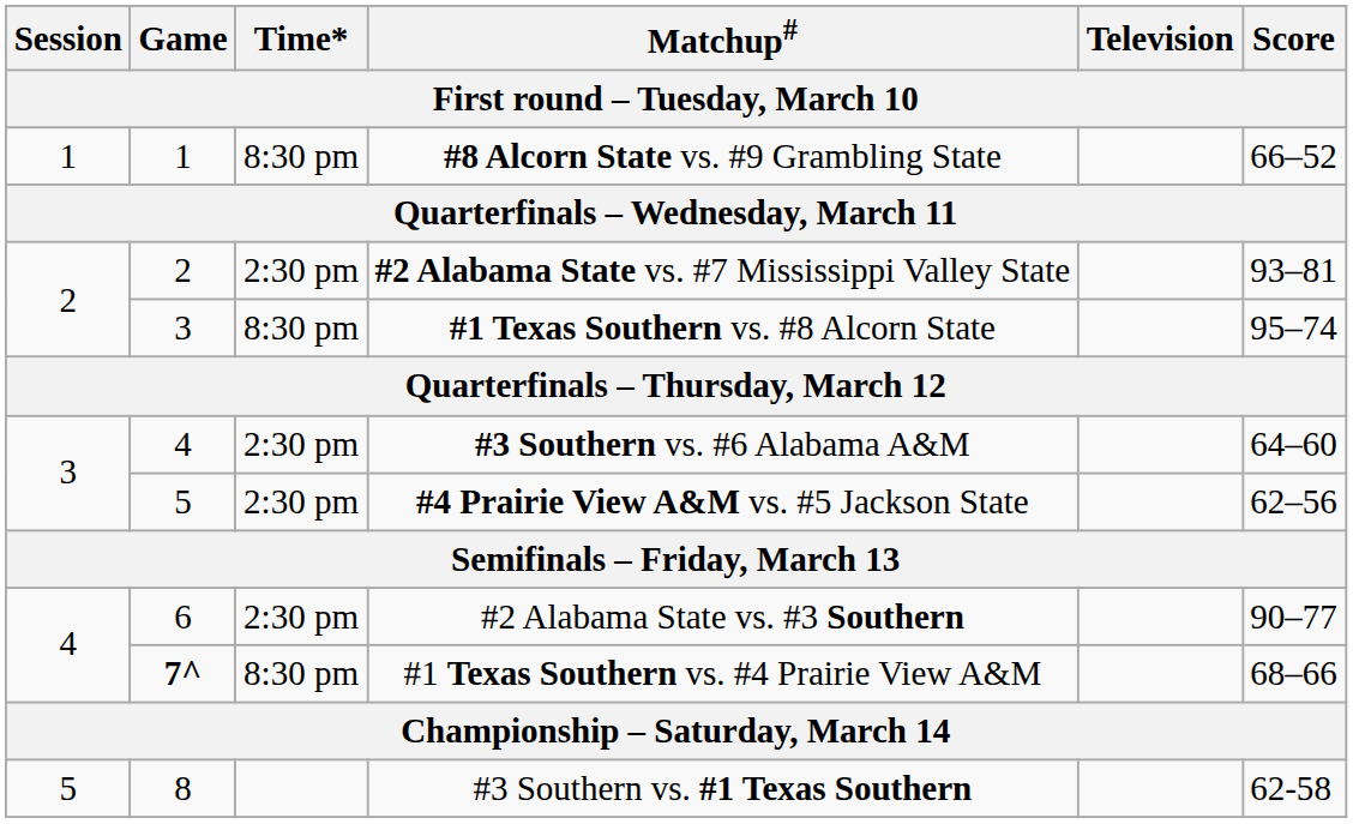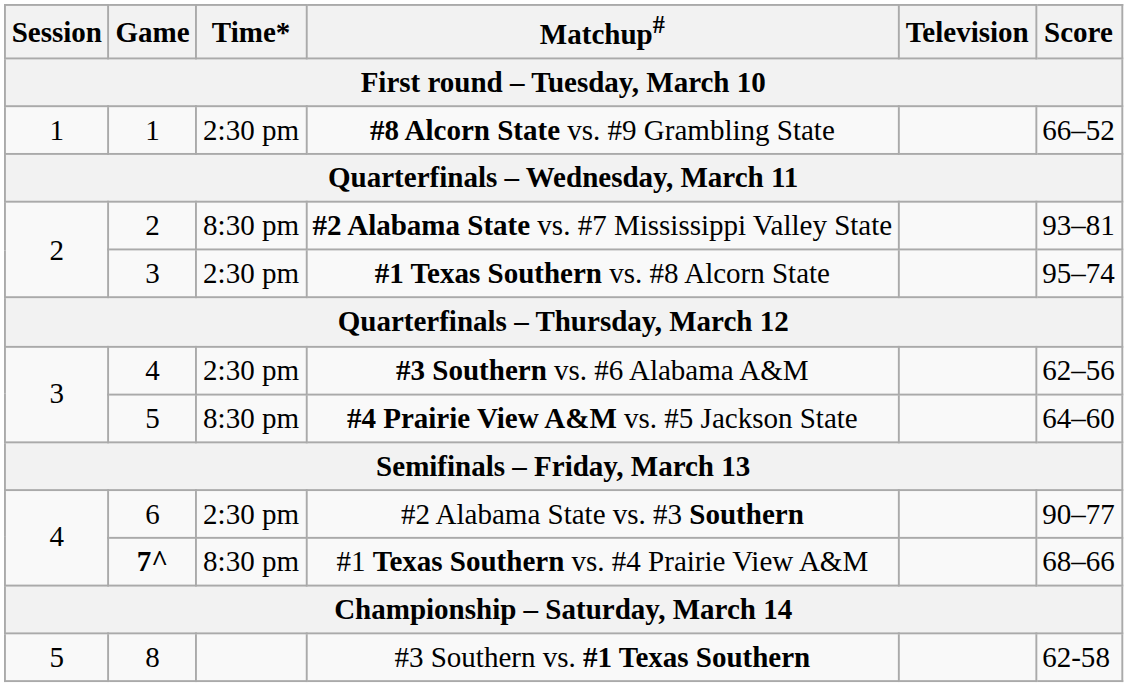#8 Alcorn State vs. #9 Grambling State | Time*: 8:30 pm -> 2:30 pm
#2 Alabama State vs. #7 Mississippi Valley State | Time*: 2:30 pm -> 8:30 pm
#1 Texas Southern vs. #8 Alcorn State | Time*: 8:30 pm -> 2:30 pm
#3 Southern vs. #6 Alabama A&M | Score: 64–60 -> 62–56
#4 Prairie View A&M vs. #5 Jackson State | Time*: 2:30 pm -> 8:30 pm
#4 Prairie View A&M vs. #5 Jackson State | Score: 62–56 -> 64–60
